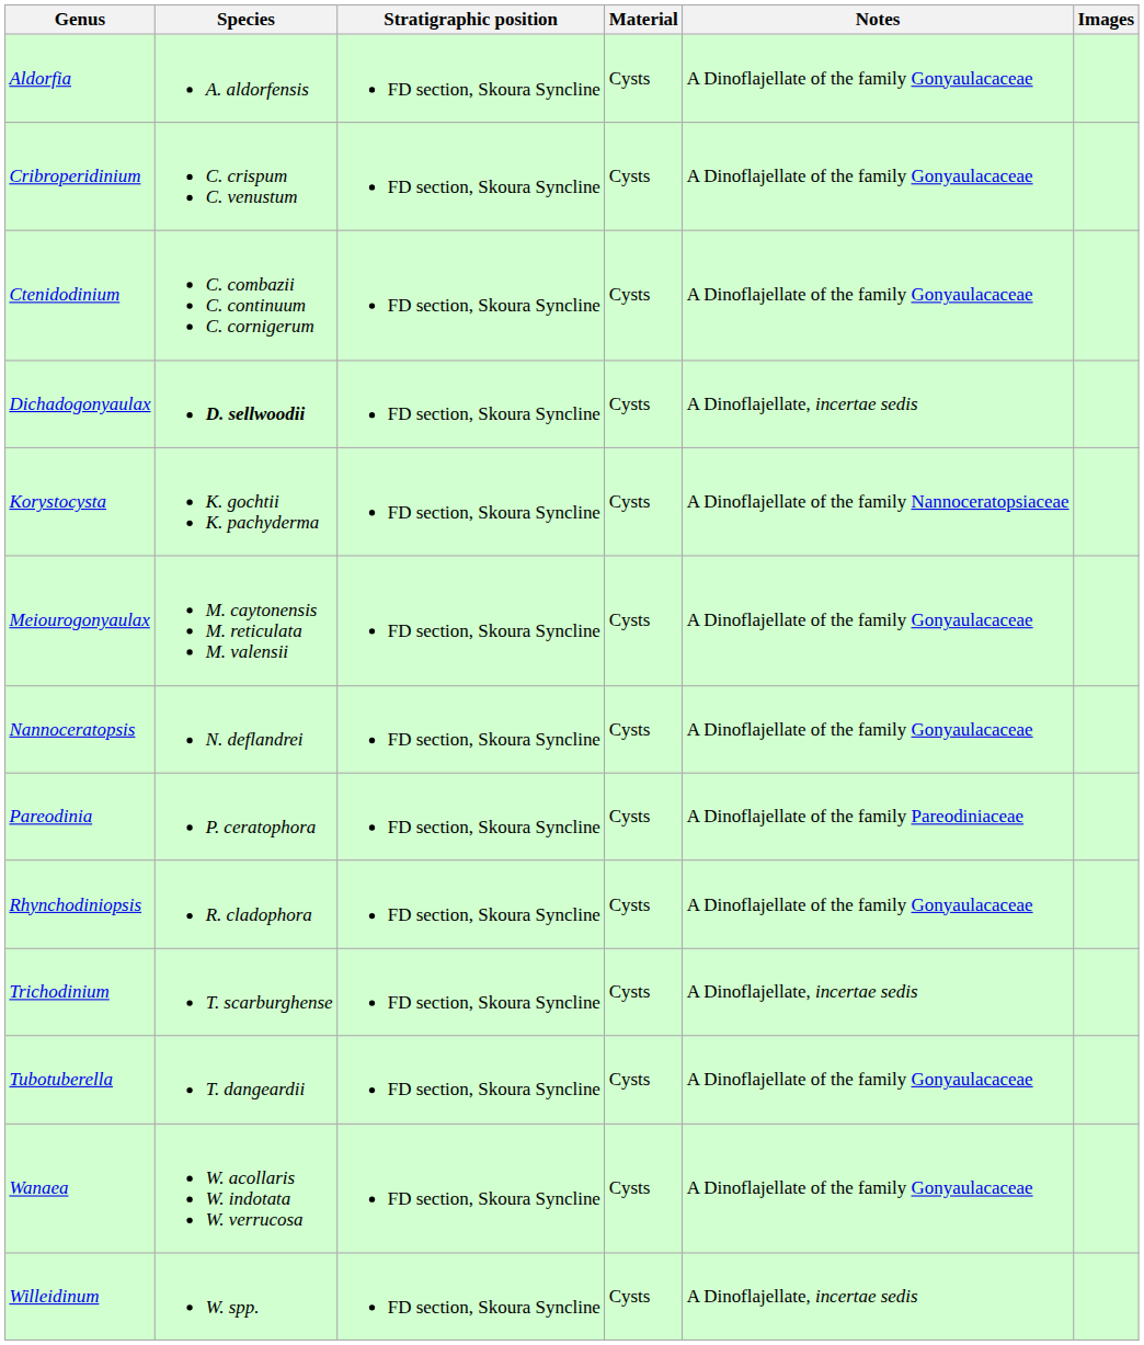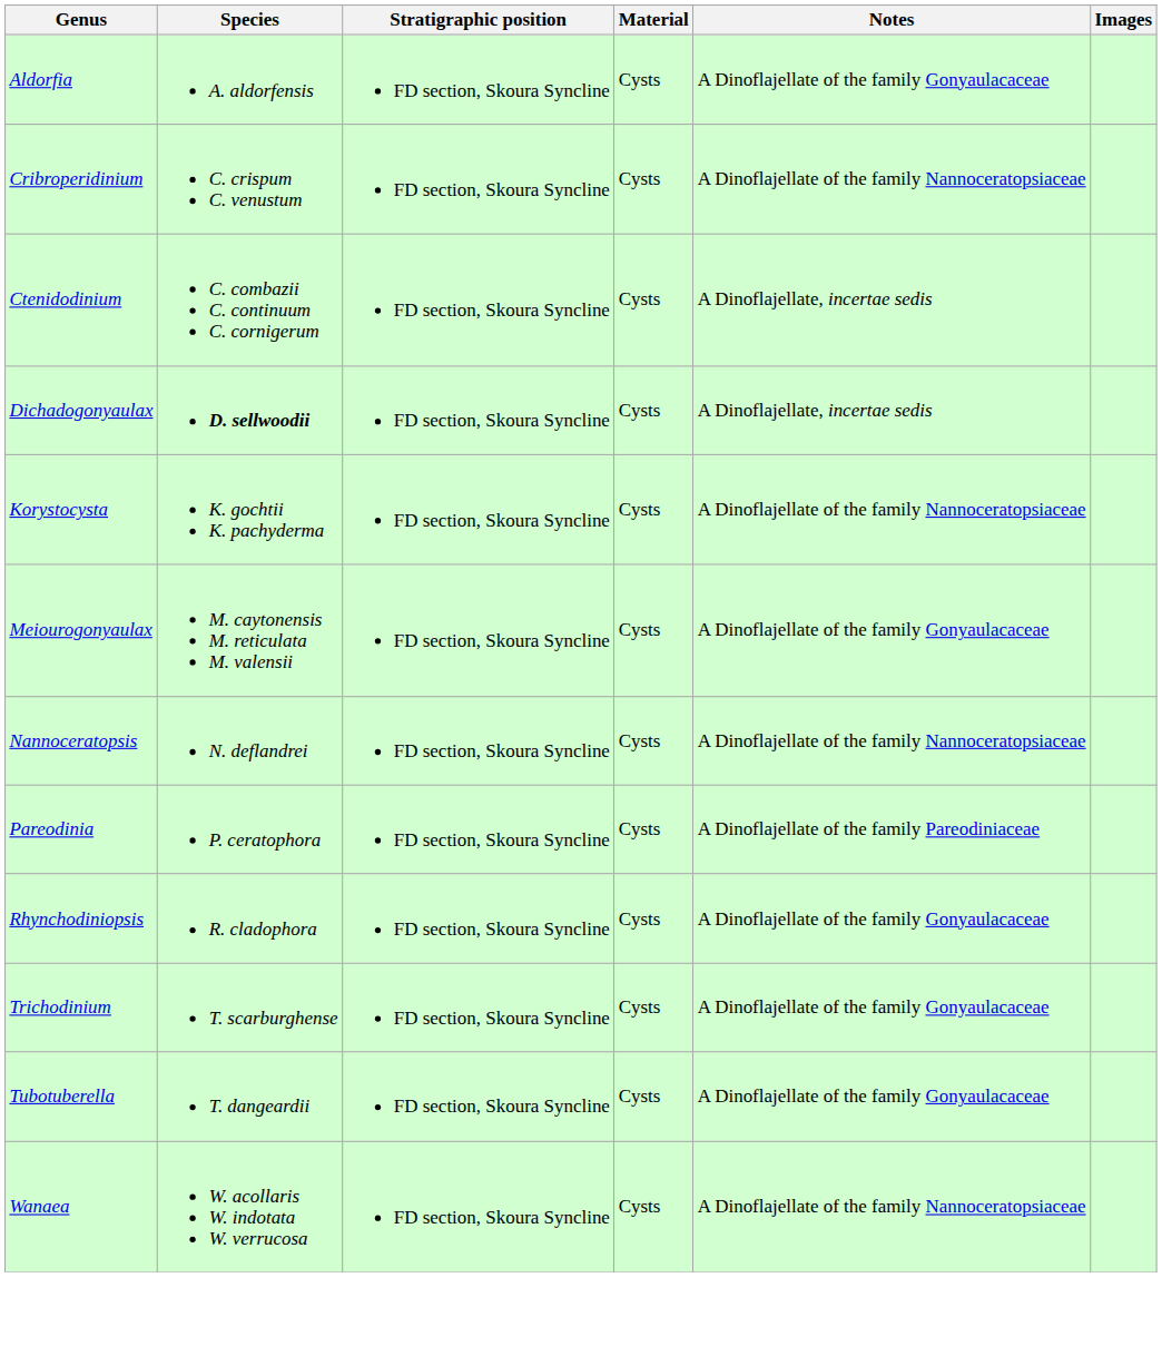Cribroperidinium | Notes: A Dinoflajellate of the family Gonyaulacaceae -> A Dinoflajellate of the family Nannoceratopsiaceae
Ctenidodinium | Notes: A Dinoflajellate of the family Gonyaulacaceae -> A Dinoflajellate, incertae sedis
Nannoceratopsis | Notes: A Dinoflajellate of the family Gonyaulacaceae -> A Dinoflajellate of the family Nannoceratopsiaceae
Trichodinium | Notes: A Dinoflajellate, incertae sedis -> A Dinoflajellate of the family Gonyaulacaceae
Wanaea | Notes: A Dinoflajellate of the family Gonyaulacaceae -> A Dinoflajellate of the family Nannoceratopsiaceae
- row: Willeidinum | W. spp. | FD section, Skoura Syncline | Cysts | A Dinoflajellate, incertae sedis
